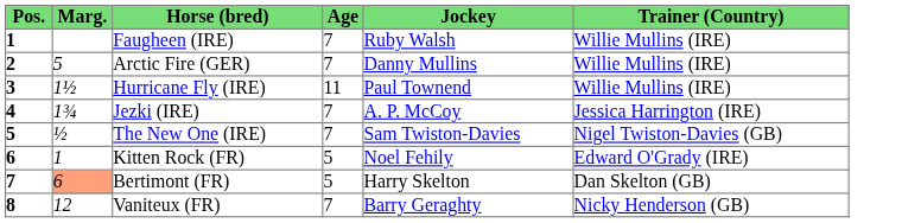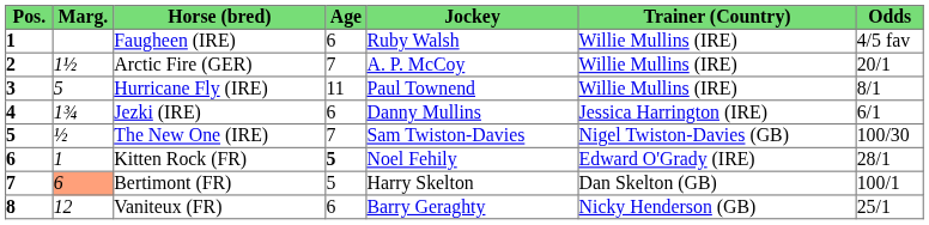+ column: Odds | 4/5 fav | 20/1 | 8/1 | 6/1 | 100/30 | 28/1 | 100/1 | 25/1
Faugheen (IRE) | Age: 7 -> 6
Arctic Fire (GER) | Marg.: 5 -> 1½
Arctic Fire (GER) | Jockey: Danny Mullins -> A. P. McCoy
Hurricane Fly (IRE) | Marg.: 1½ -> 5
Jezki (IRE) | Age: 7 -> 6
Jezki (IRE) | Jockey: A. P. McCoy -> Danny Mullins
Kitten Rock (FR) | Age: normal -> bold
Vaniteux (FR) | Age: 7 -> 6
